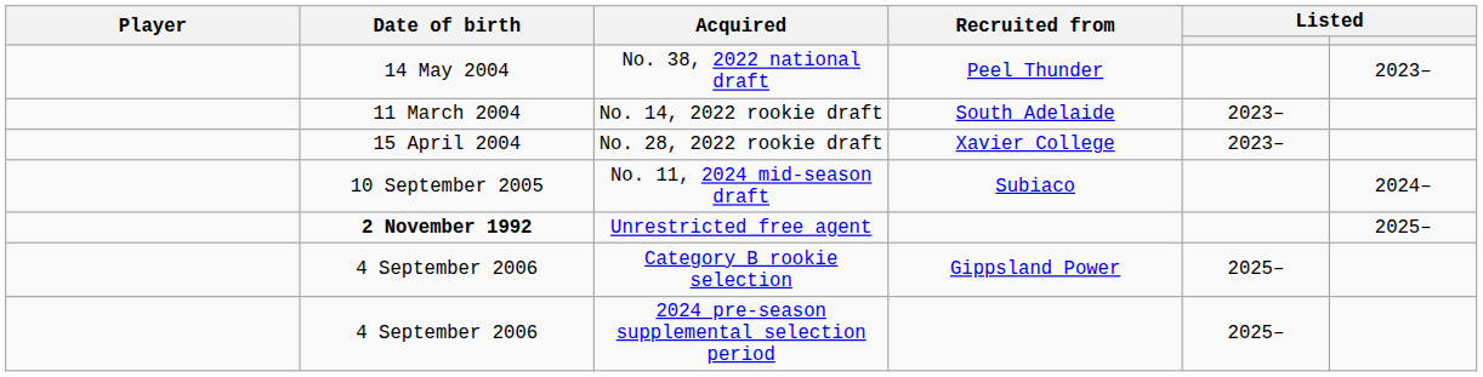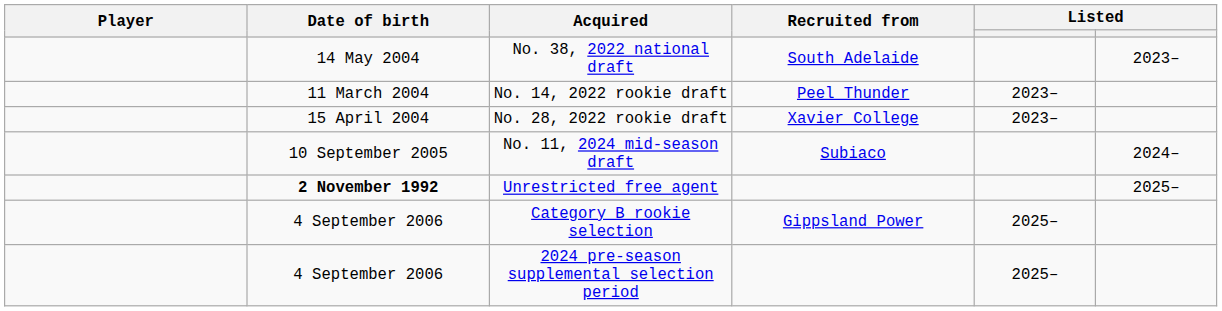No. 38, 2022 national draft | Recruited from: Peel Thunder -> South Adelaide
No. 14, 2022 rookie draft | Recruited from: South Adelaide -> Peel Thunder
